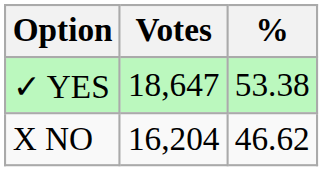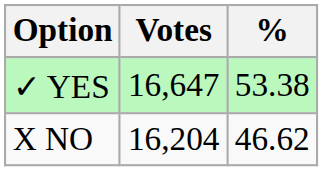✓ YES | Votes: 18,647 -> 16,647
